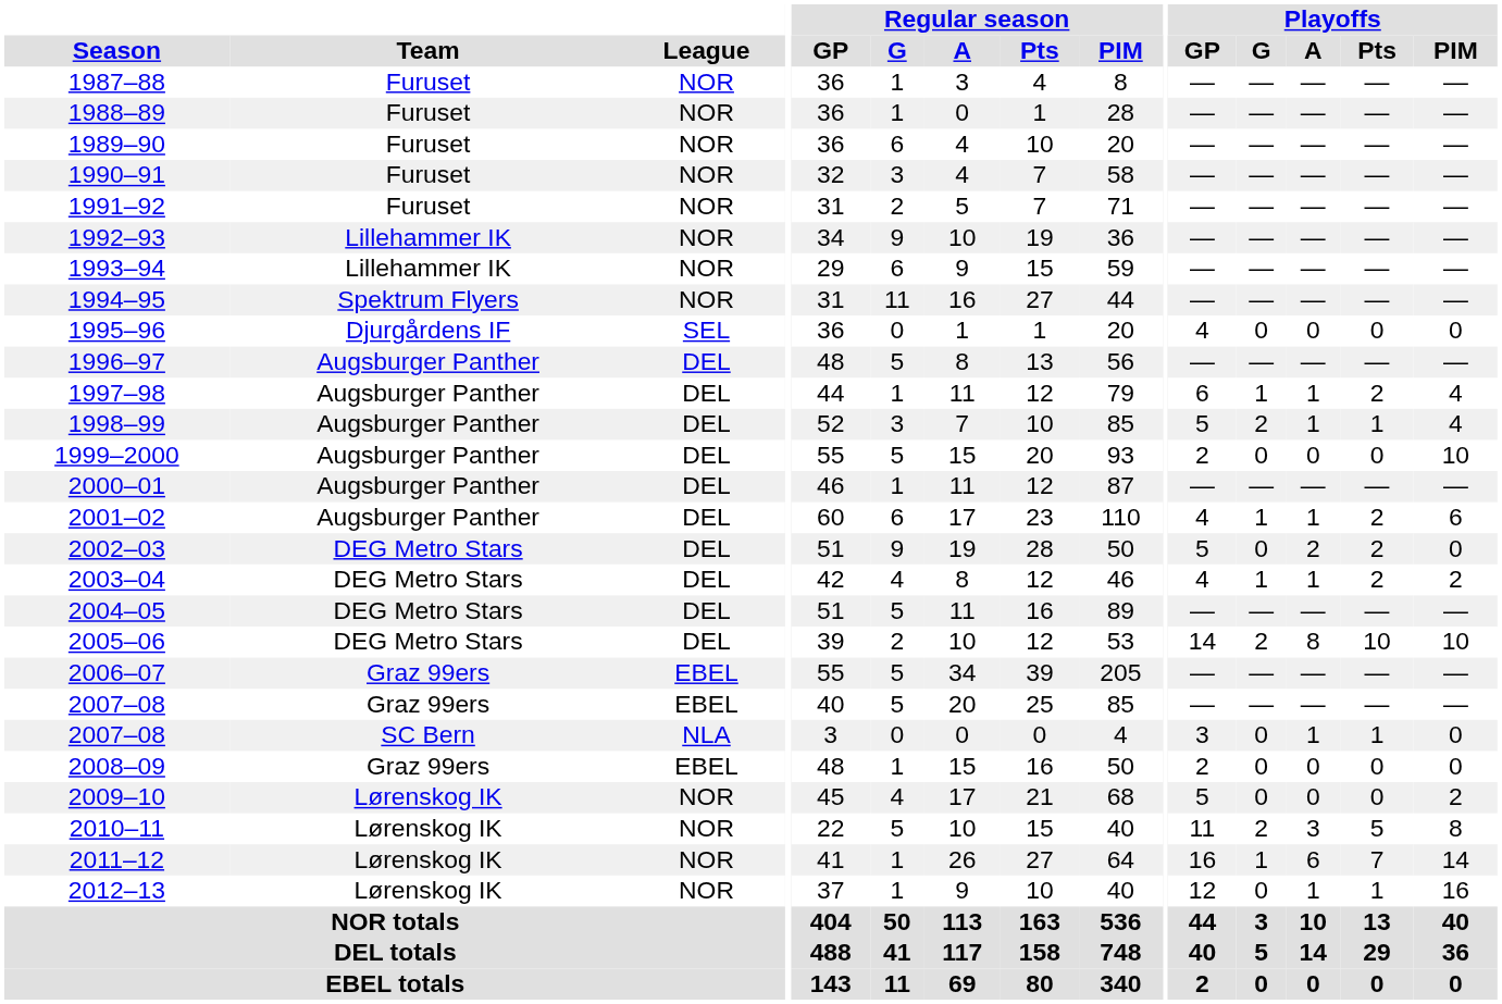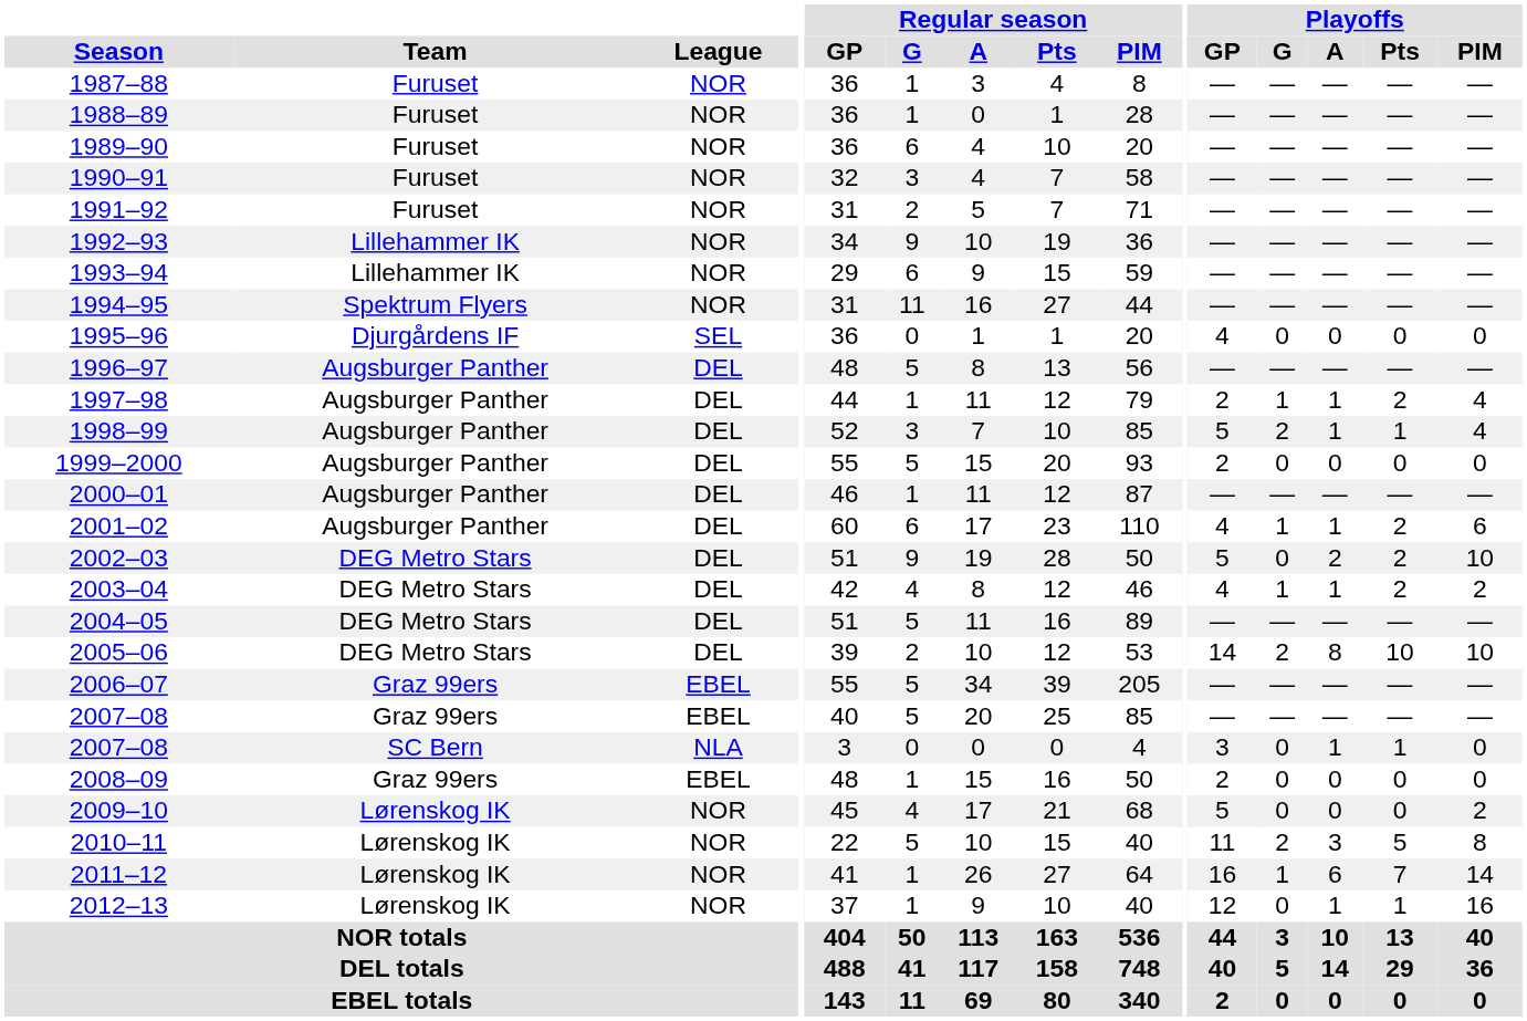1997–98 | Playoffs / GP: 6 -> 2
1999–2000 | Playoffs / PIM: 10 -> 0
2002–03 | Playoffs / PIM: 0 -> 10
